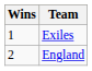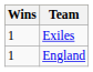England | Wins: 2 -> 1
